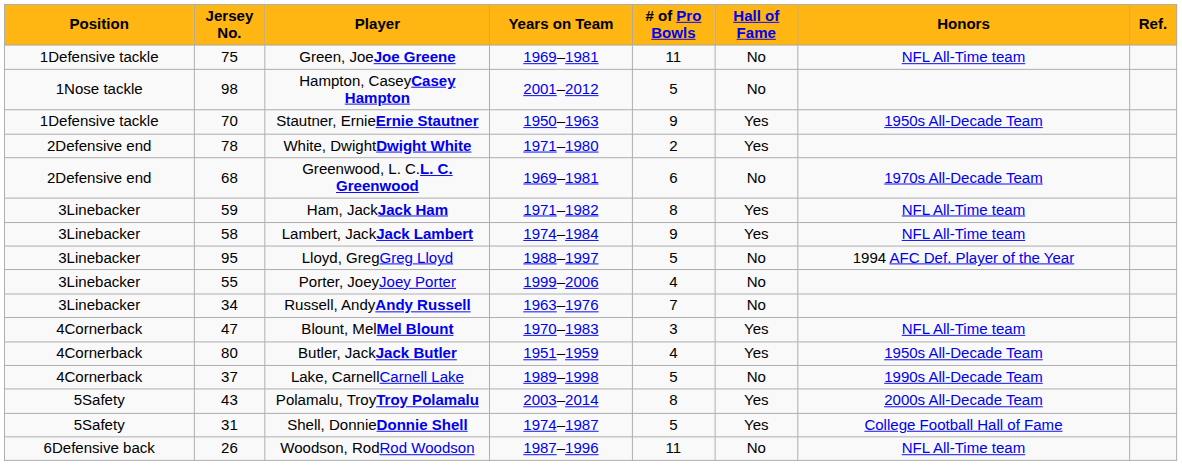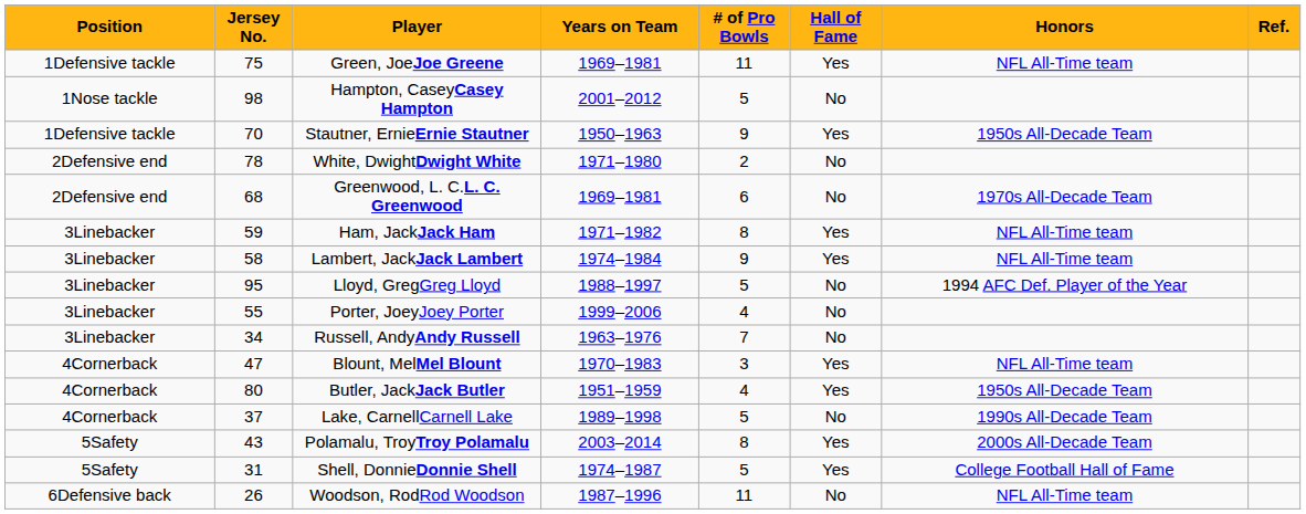Green, JoeJoe Greene | Hall of Fame: No -> Yes
White, DwightDwight White | Hall of Fame: Yes -> No
